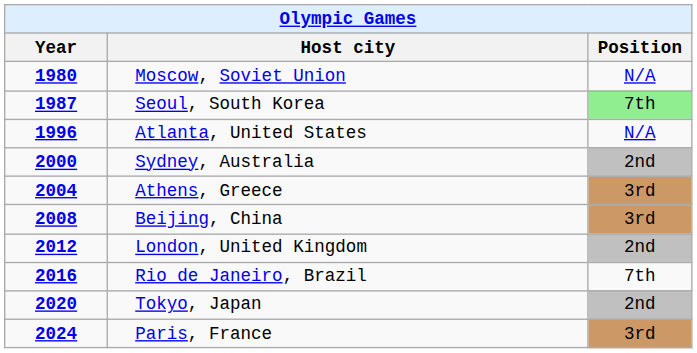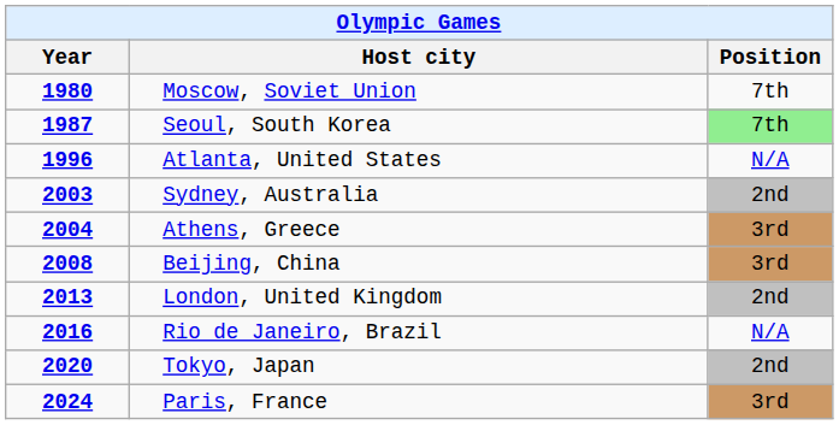Moscow, Soviet Union | Position: N/A -> 7th
Sydney, Australia | Year: 2000 -> 2003
London, United Kingdom | Year: 2012 -> 2013
Rio de Janeiro, Brazil | Position: 7th -> N/A
